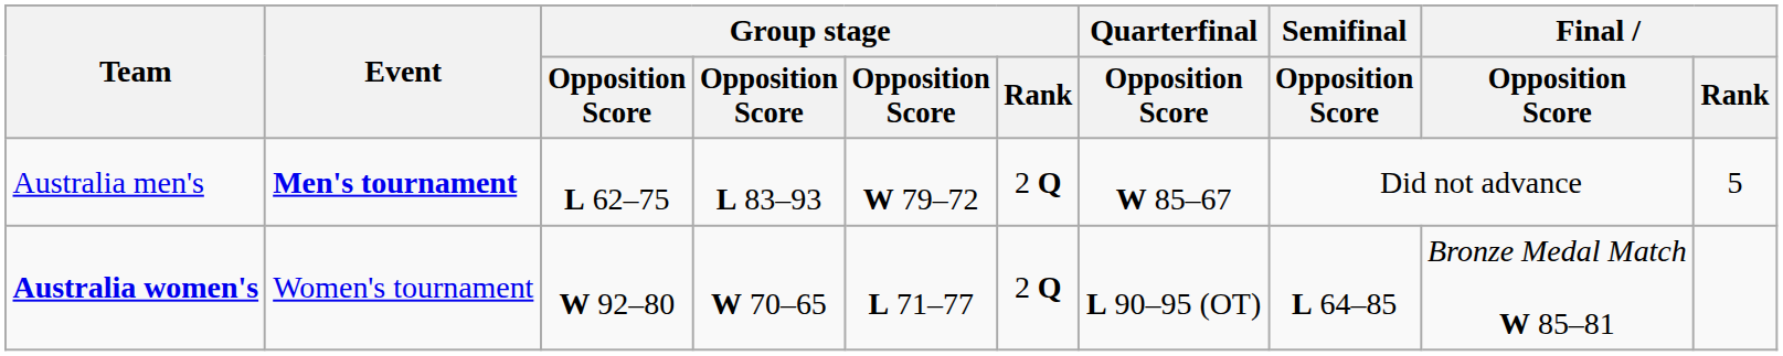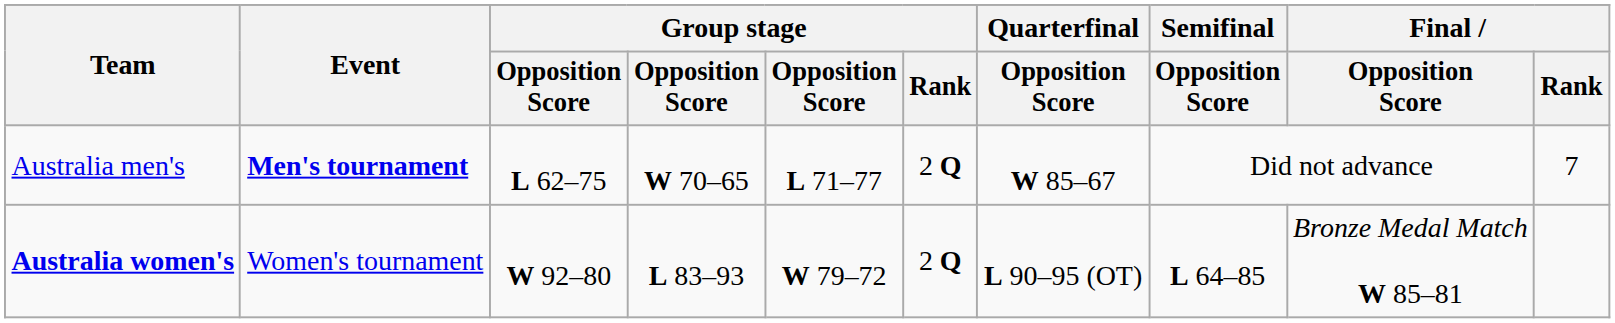Australia men's | column 4: L 83–93 -> W 70–65
Australia men's | column 5: W 79–72 -> L 71–77
Australia men's | Final / Rank: 5 -> 7
Australia women's | column 4: W 70–65 -> L 83–93
Australia women's | column 5: L 71–77 -> W 79–72
